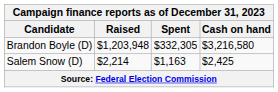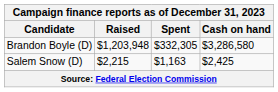Brandon Boyle (D) | Cash on hand: $3,216,580 -> $3,286,580
Salem Snow (D) | Raised: $2,214 -> $2,215
